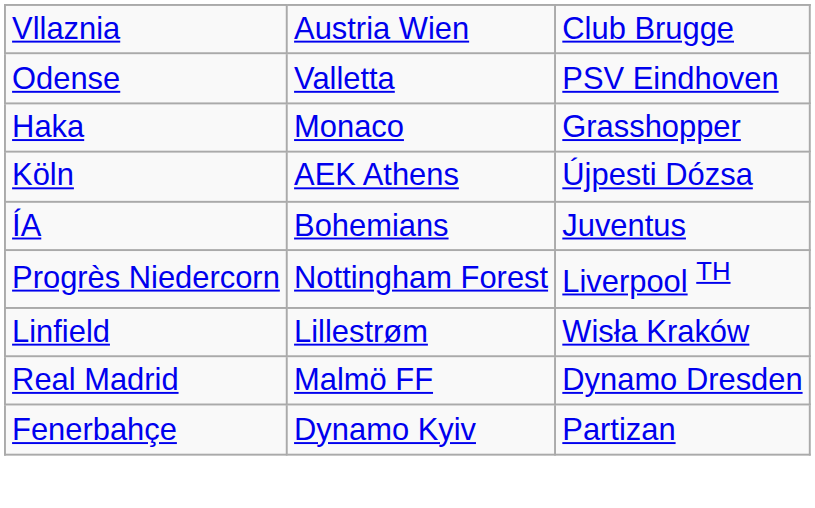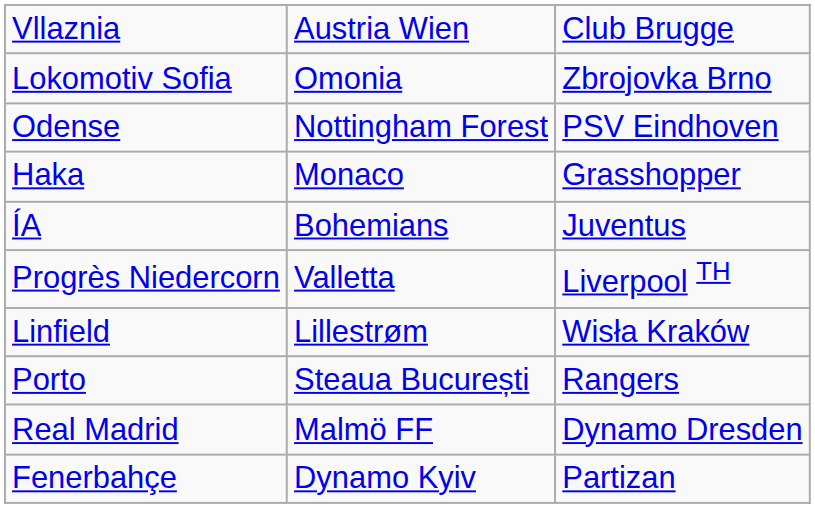+ row: Lokomotiv Sofia | Omonia | Zbrojovka Brno
Odense | column 2: Valletta -> Nottingham Forest
- row: Köln | AEK Athens | Újpesti Dózsa
Progrès Niedercorn | column 2: Nottingham Forest -> Valletta
+ row: Porto | Steaua București | Rangers
